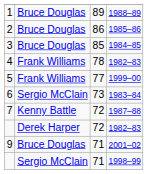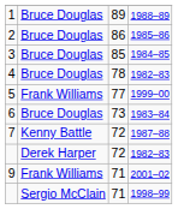4 | column 2: Frank Williams -> Bruce Douglas
6 | column 2: Sergio McClain -> Bruce Douglas
9 | column 2: Bruce Douglas -> Frank Williams
